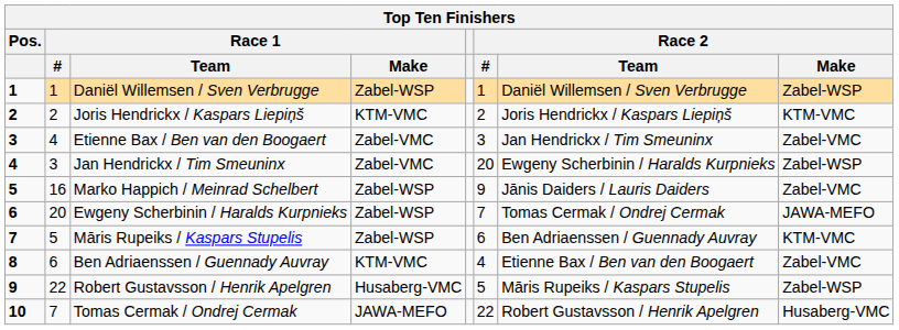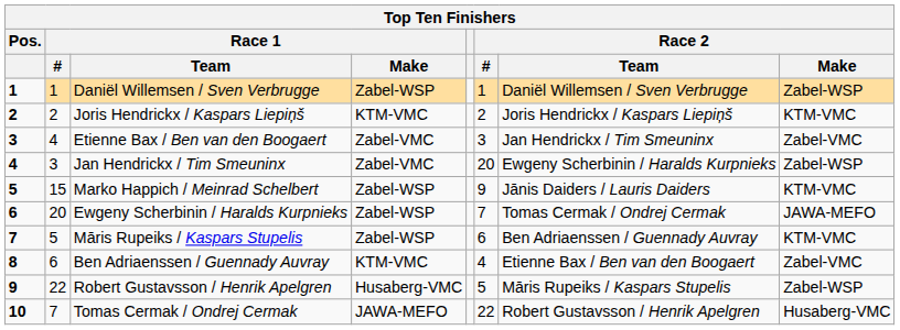Marko Happich / Meinrad Schelbert | Race 1 / #: 16 -> 15
Marko Happich / Meinrad Schelbert | Race 2 / Make: Zabel-VMC -> KTM-VMC
